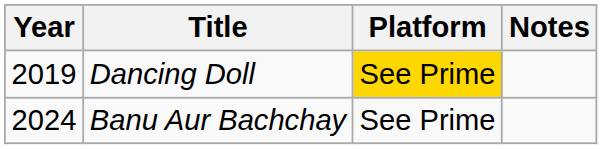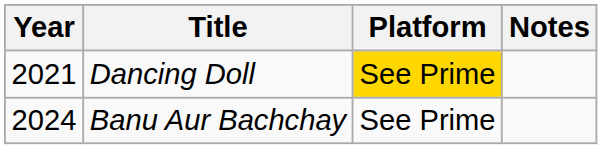Dancing Doll | Year: 2019 -> 2021
